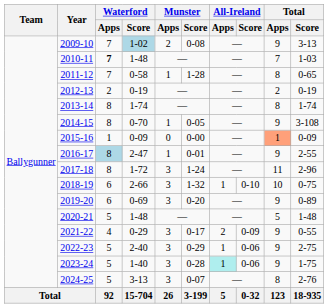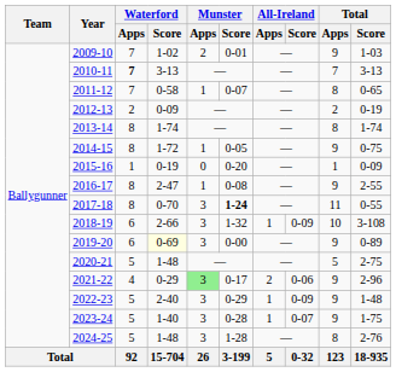2009-10 | Waterford / Score: lightblue background -> no background
2009-10 | Munster / Score: 0-08 -> 0-01
2009-10 | Total / Score: 3-13 -> 1-03
2010-11 | Waterford / Score: 1-48 -> 3-13
2010-11 | Total / Score: 1-03 -> 3-13
2011-12 | Munster / Score: 1-28 -> 0-07
2012-13 | Waterford / Score: 0-19 -> 0-09
2014-15 | Waterford / Score: 0-70 -> 1-72
2014-15 | Total / Score: 3-108 -> 0-75
2015-16 | Waterford / Score: 0-09 -> 0-19
2015-16 | Munster / Score: 0-00 -> 0-20
2015-16 | Total / Apps: lightsalmon background -> no background
2016-17 | Waterford / Apps: lightblue background -> no background
2016-17 | Munster / Score: 0-01 -> 0-08
2017-18 | Waterford / Score: 1-72 -> 0-70
2017-18 | Munster / Score: normal -> bold
2017-18 | Total / Score: 2-96 -> 0-55
2018-19 | All-Ireland / Score: 0-10 -> 0-09
2018-19 | Total / Score: 0-75 -> 3-108
2019-20 | Waterford / Score: no background -> lightyellow background
2019-20 | Munster / Score: 0-20 -> 0-00
2020-21 | Total / Score: 1-48 -> 2-75
2021-22 | Munster / Apps: no background -> lightgreen background
2021-22 | All-Ireland / Score: 0-09 -> 0-06
2021-22 | Total / Score: 0-55 -> 2-96
2022-23 | All-Ireland / Score: 0-06 -> 0-09
2022-23 | Total / Score: 2-75 -> 1-48
2023-24 | All-Ireland / Apps: paleturquoise background -> no background
2023-24 | All-Ireland / Score: 0-06 -> 0-07
2024-25 | Waterford / Score: 3-13 -> 1-48
2024-25 | Munster / Score: 0-07 -> 1-28
